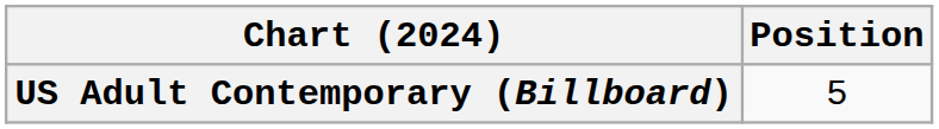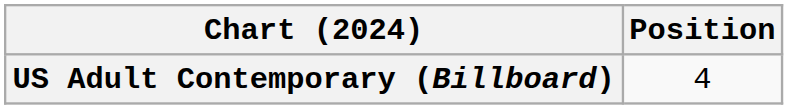US Adult Contemporary (Billboard) | Position: 5 -> 4
